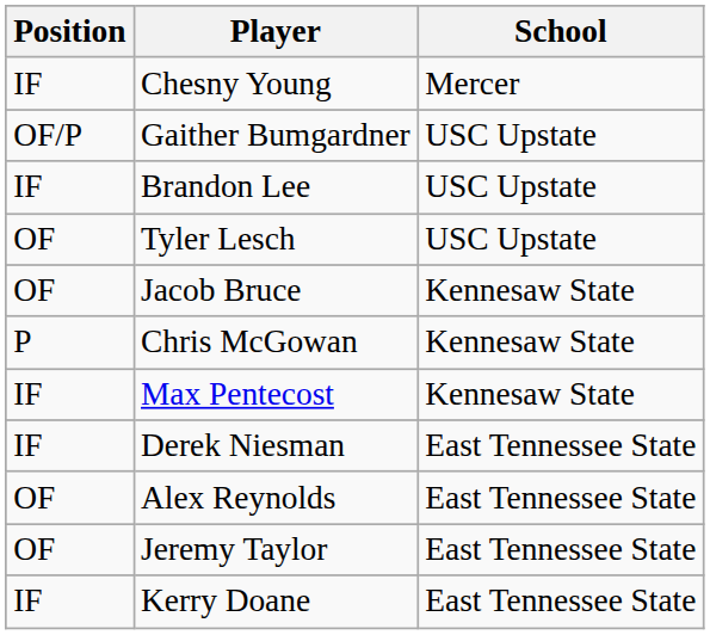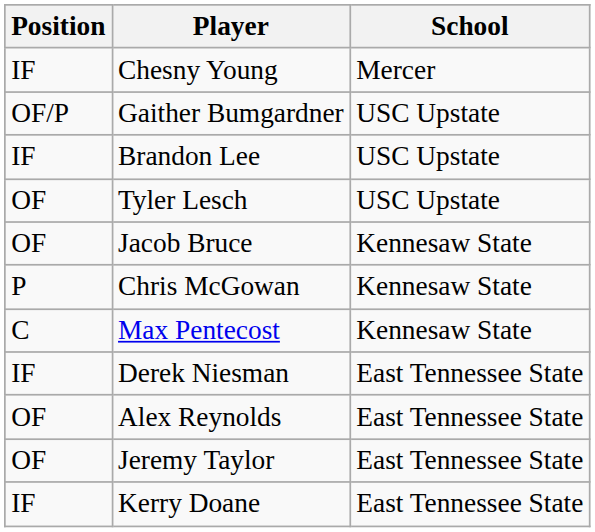Max Pentecost | Position: IF -> C
